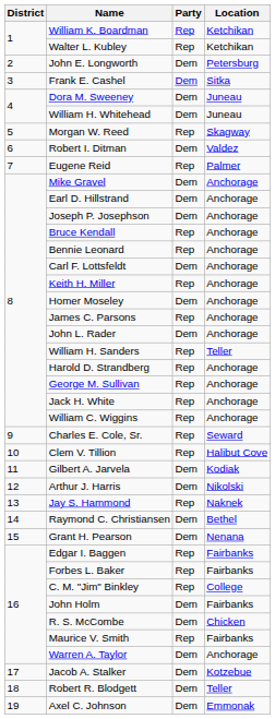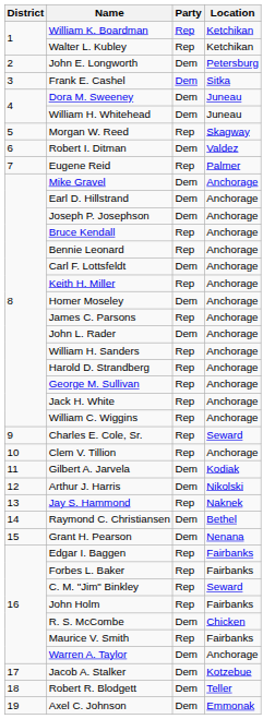William H. Sanders | Location: Teller -> Anchorage
Clem V. Tillion | Location: Halibut Cove -> Anchorage
C. M. "Jim" Binkley | Location: College -> Seward
John Holm | Party: Dem -> Rep
